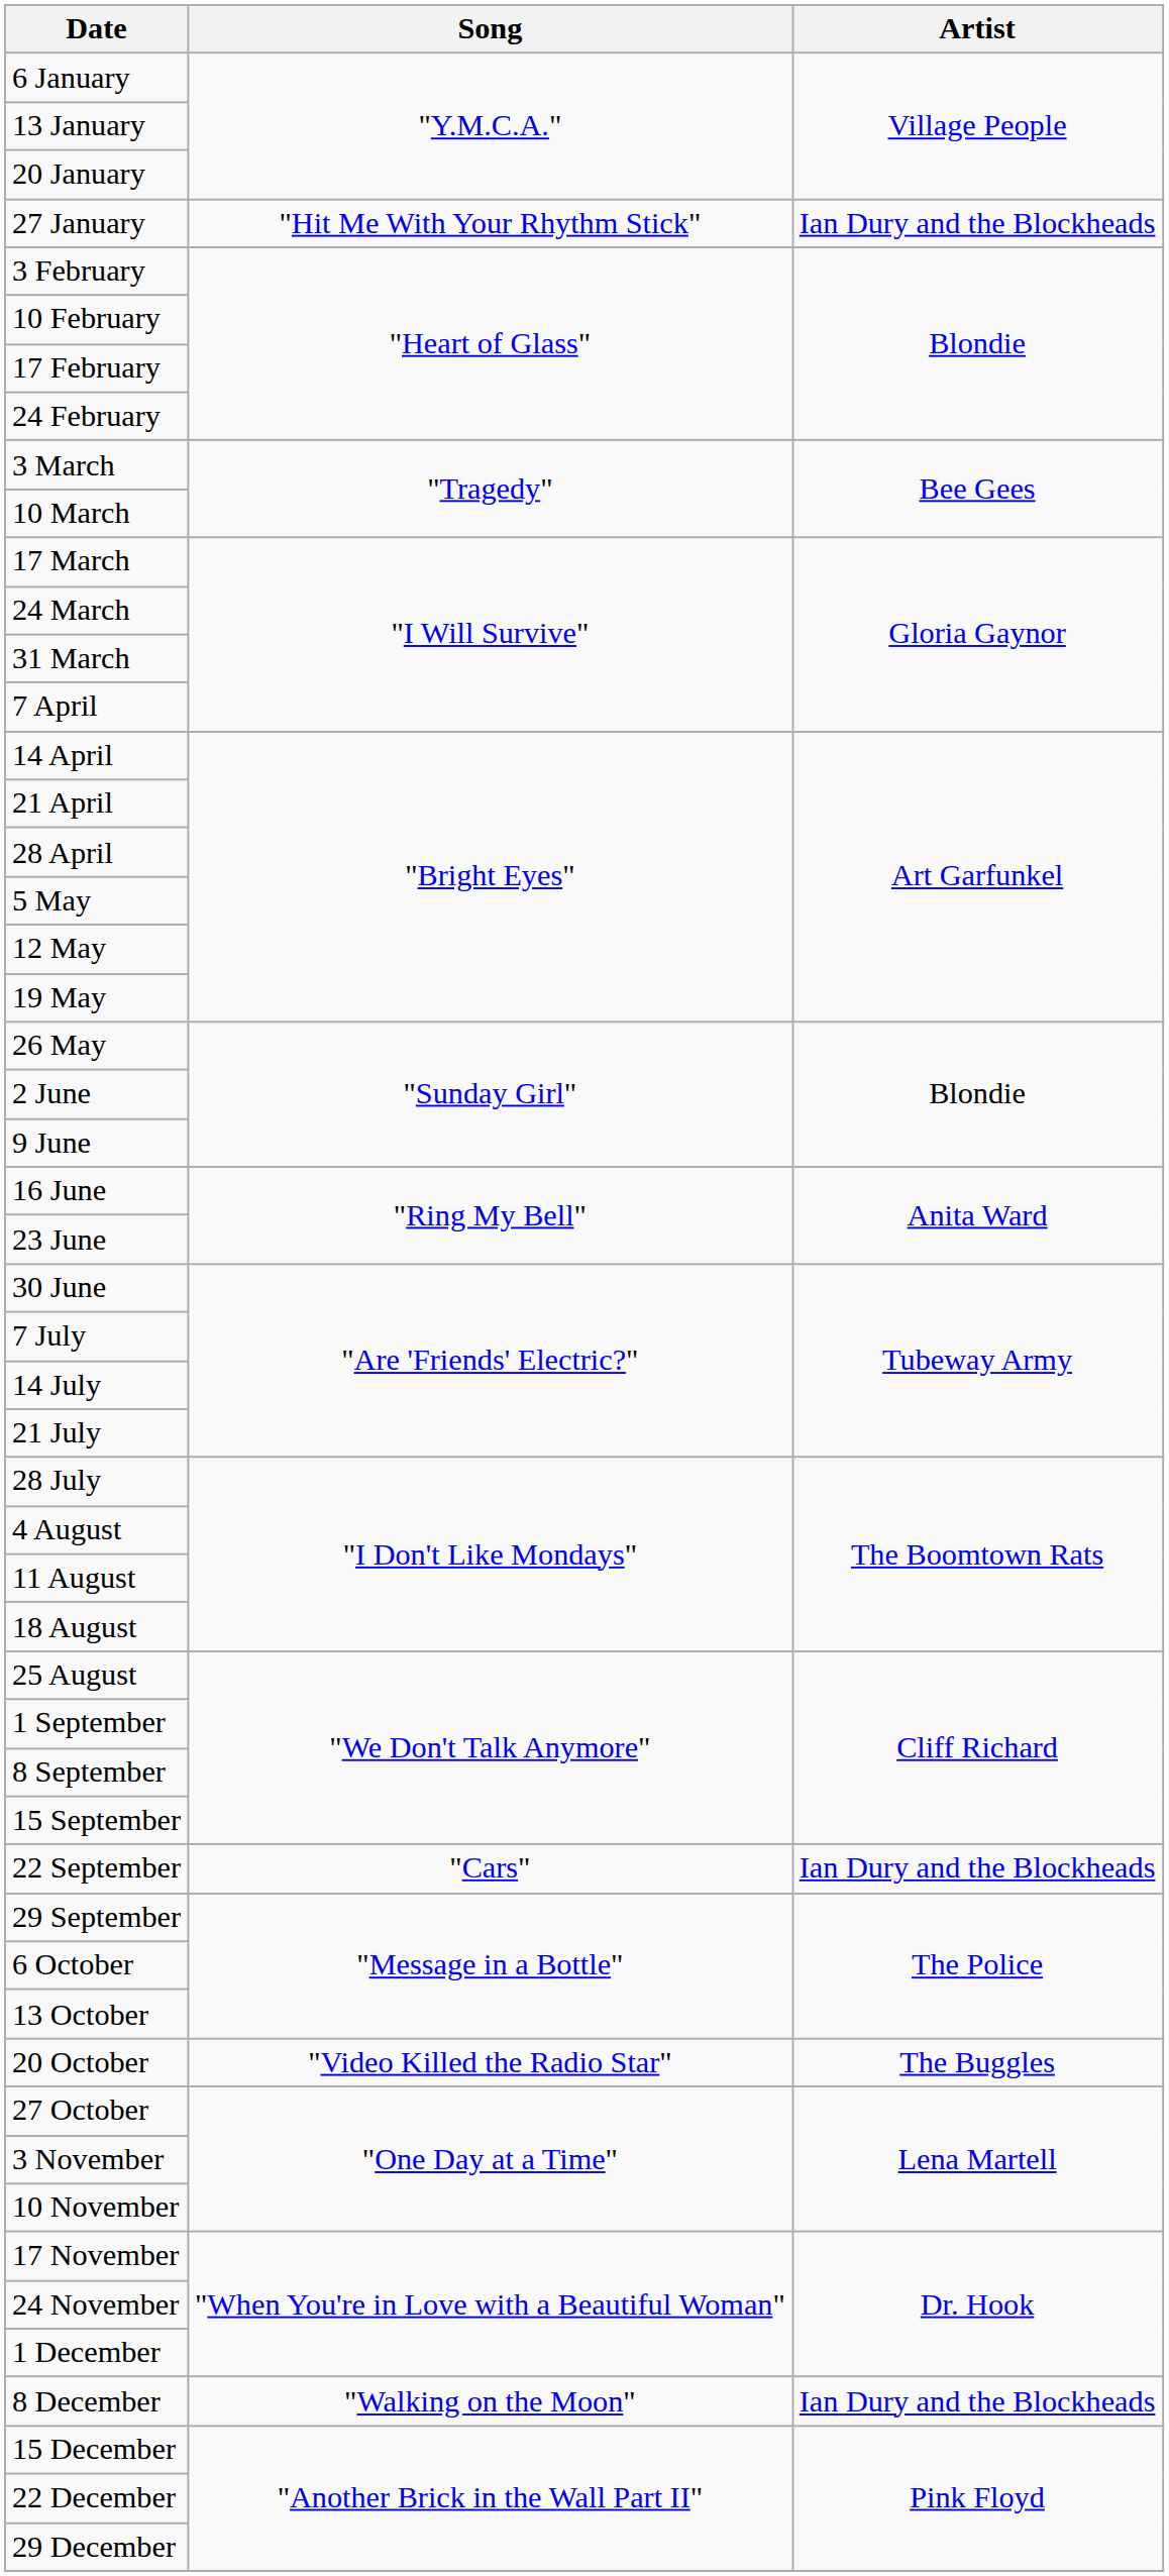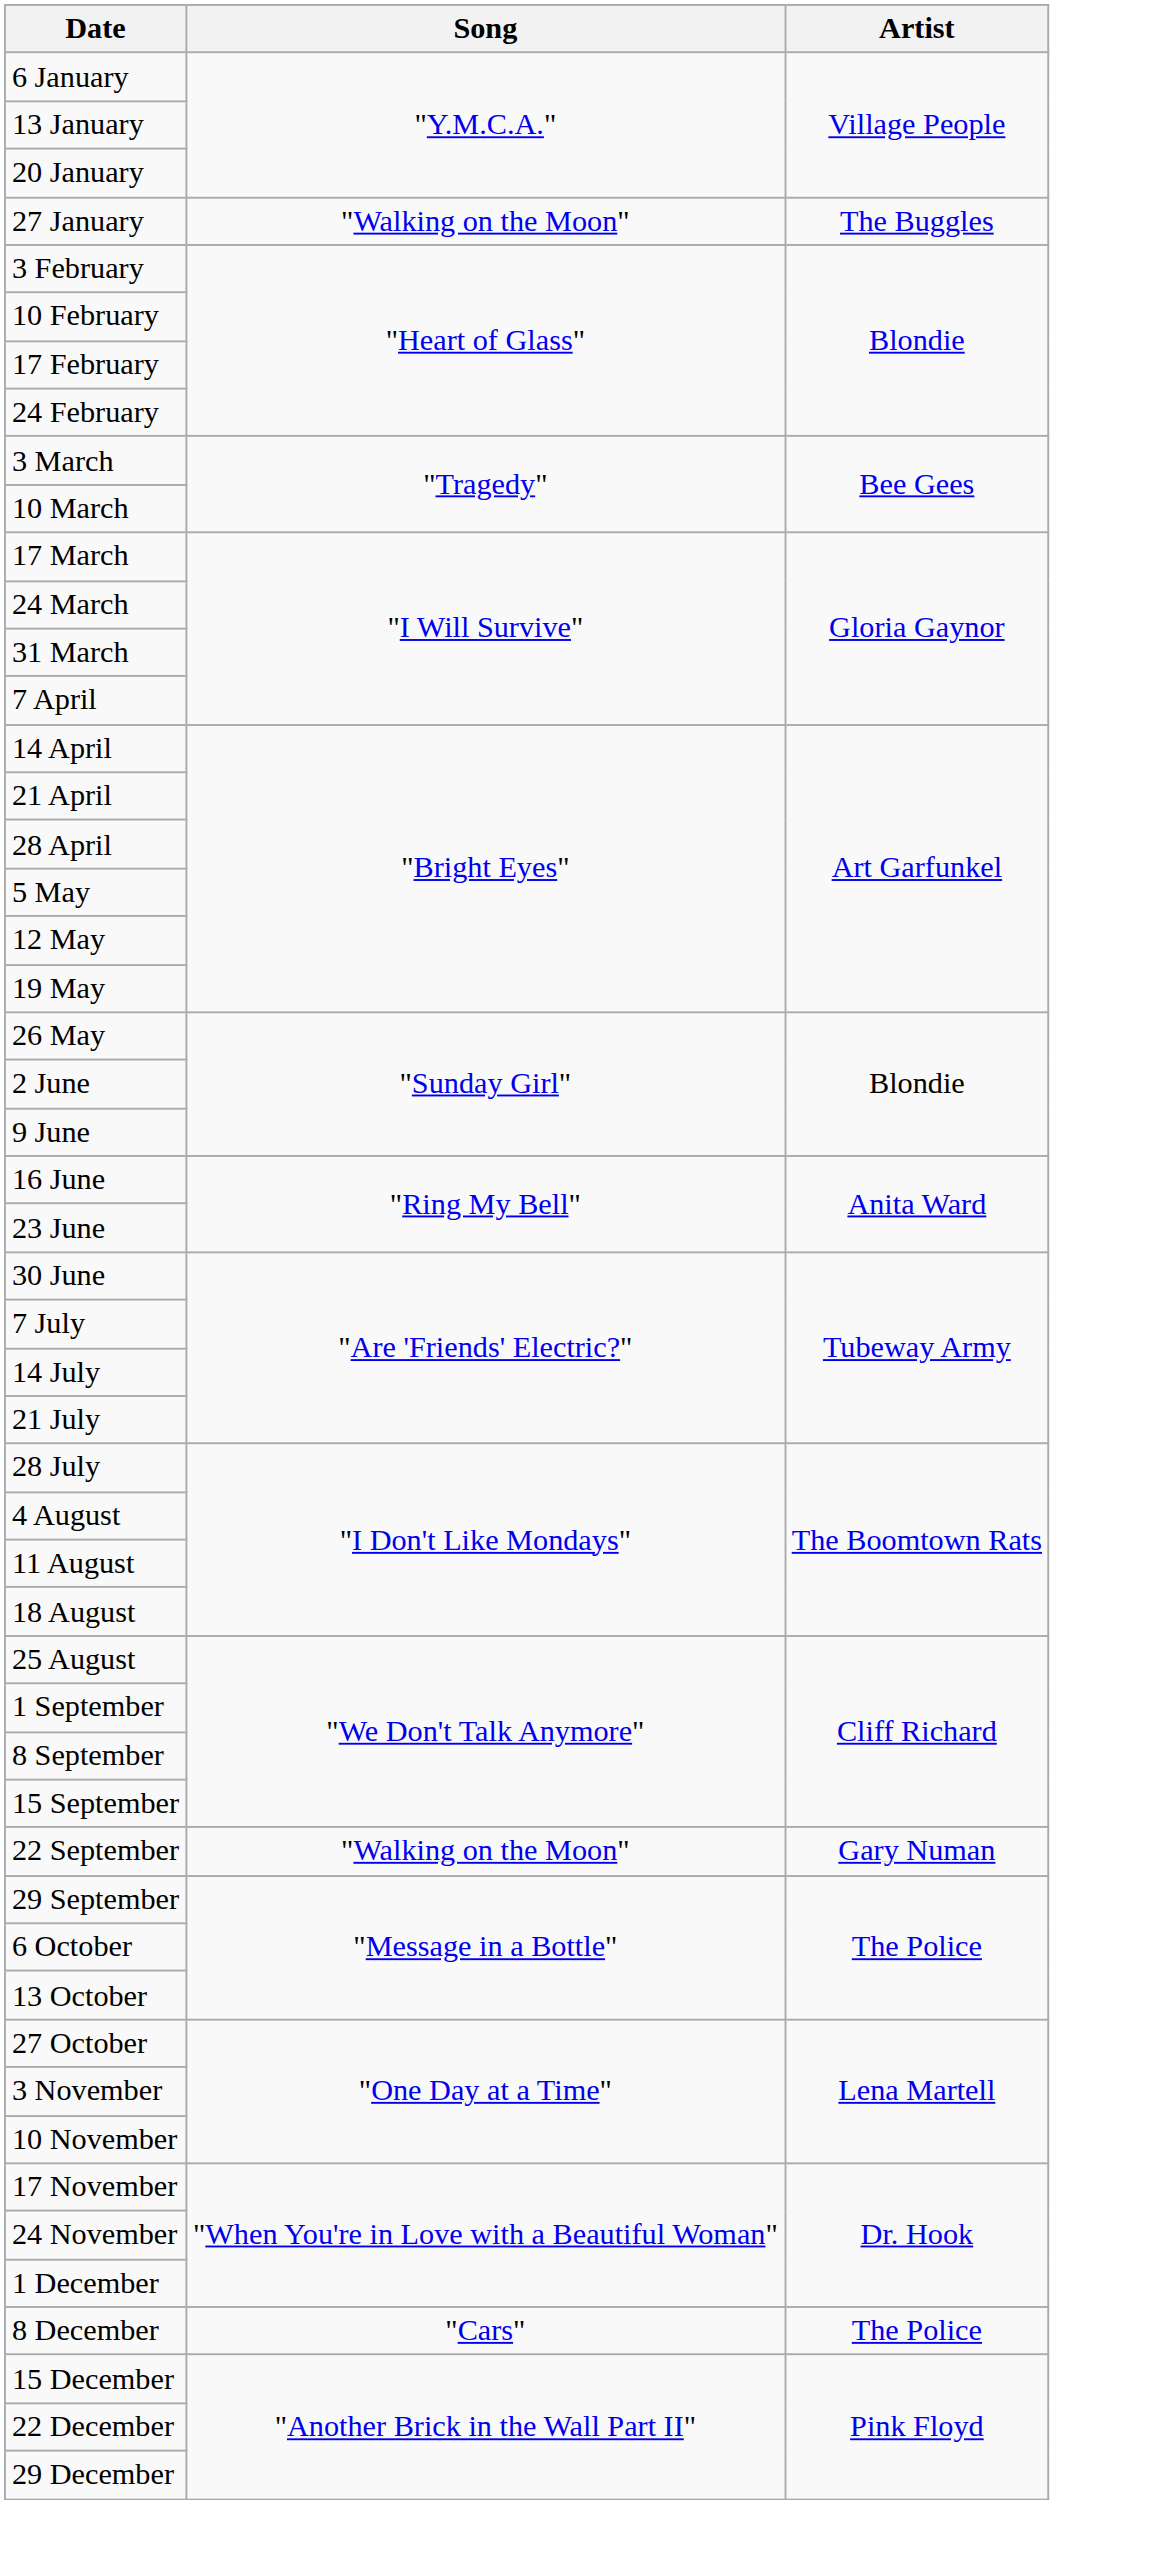27 January | Song: "Hit Me With Your Rhythm Stick" -> "Walking on the Moon"
27 January | Artist: Ian Dury and the Blockheads -> The Buggles
22 September | Song: "Cars" -> "Walking on the Moon"
22 September | Artist: Ian Dury and the Blockheads -> Gary Numan
- row: 20 October | "Video Killed the Radio Star" | The Buggles
8 December | Song: "Walking on the Moon" -> "Cars"
8 December | Artist: Ian Dury and the Blockheads -> The Police
